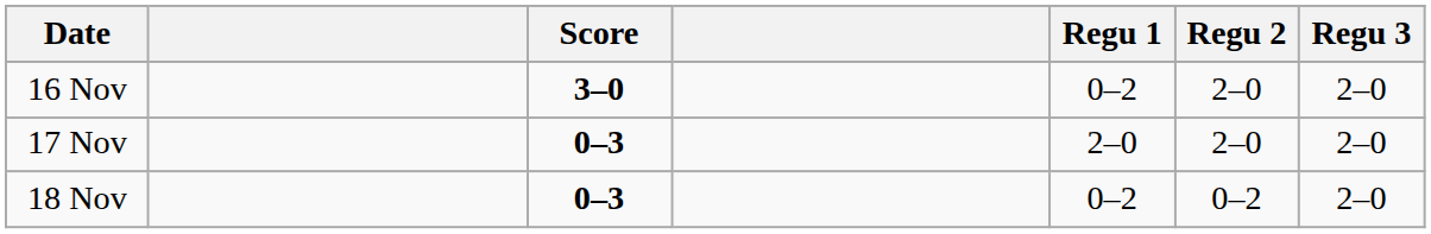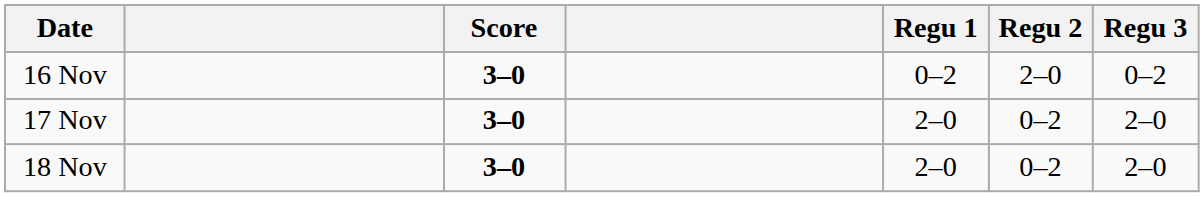16 Nov | Regu 3: 2–0 -> 0–2
17 Nov | Score: 0–3 -> 3–0
17 Nov | Regu 2: 2–0 -> 0–2
18 Nov | Score: 0–3 -> 3–0
18 Nov | Regu 1: 0–2 -> 2–0
